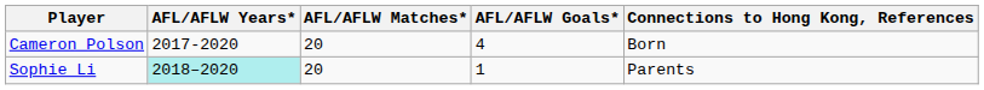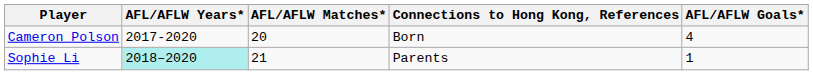columns swapped: AFL/AFLW Goals* <-> Connections to Hong Kong, References
Sophie Li | AFL/AFLW Matches*: 20 -> 21
